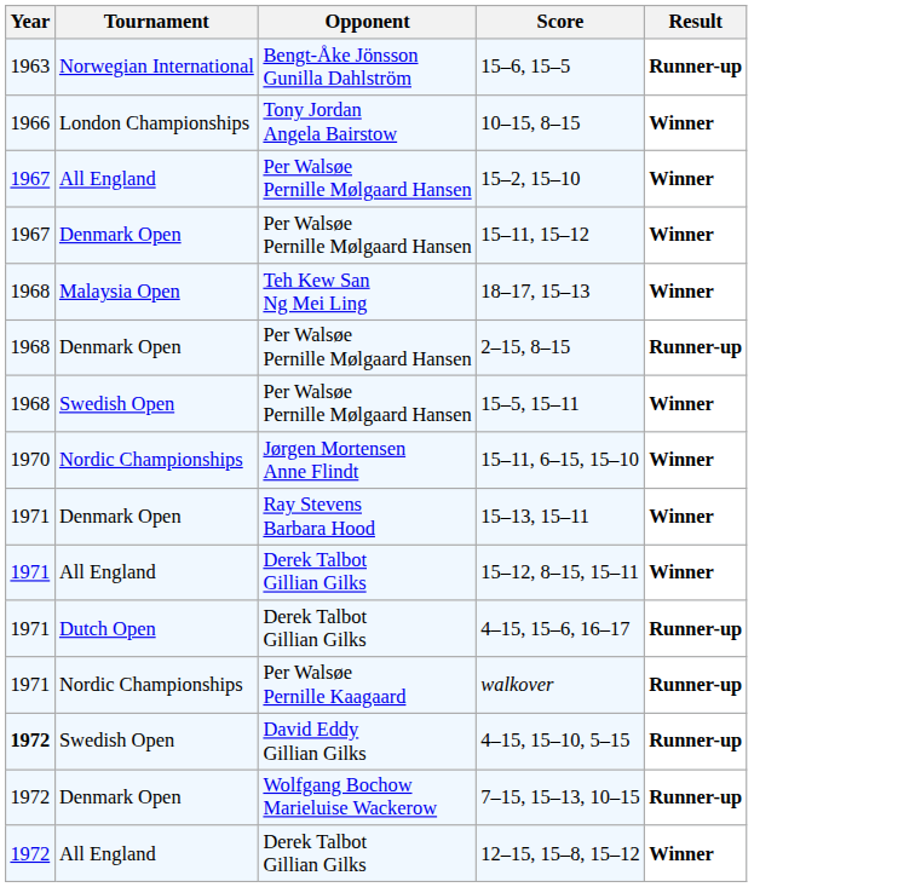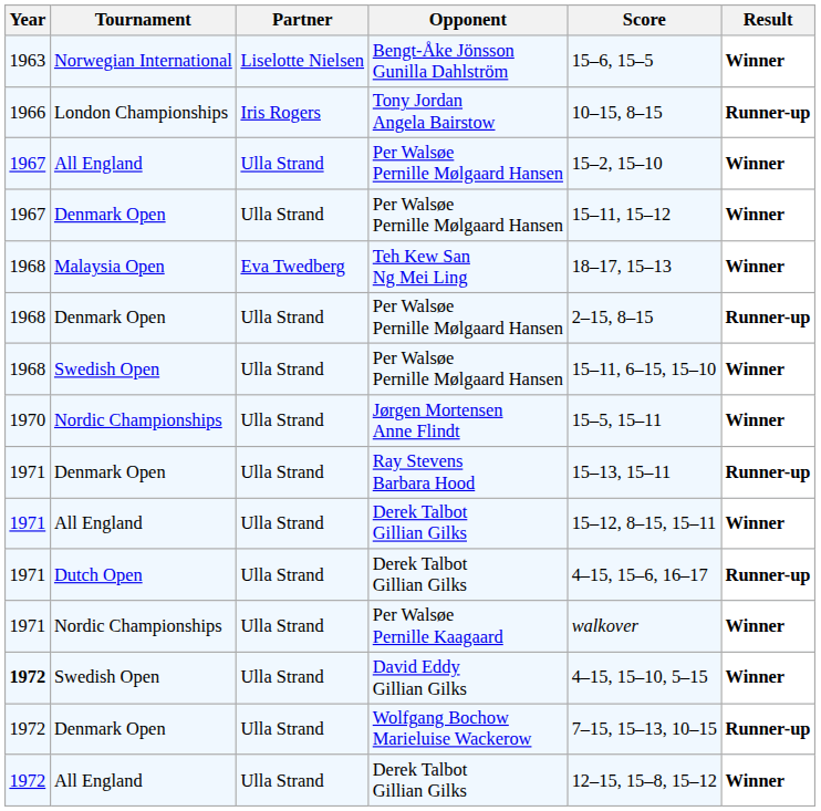+ column: Partner | Liselotte Nielsen | Iris Rogers | Ulla Strand | Ulla Strand | Eva Twedberg | Ulla Strand | Ulla Strand | Ulla Strand | Ulla Strand | Ulla Strand | Ulla Strand | Ulla Strand | Ulla Strand | Ulla Strand | Ulla Strand
Bengt-Åke Jönsson Gunilla Dahlström | Result: Runner-up -> Winner
Tony Jordan Angela Bairstow | Result: Winner -> Runner-up
Swedish Open / Per Walsøe Pernille Mølgaard Hansen | Score: 15–5, 15–11 -> 15–11, 6–15, 15–10
Jørgen Mortensen Anne Flindt | Score: 15–11, 6–15, 15–10 -> 15–5, 15–11
Ray Stevens Barbara Hood | Result: Winner -> Runner-up
Per Walsøe Pernille Kaagaard | Result: Runner-up -> Winner
David Eddy Gillian Gilks | Result: Runner-up -> Winner
